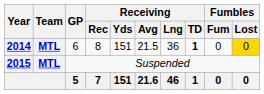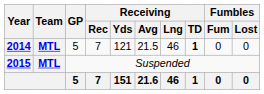2014 | GP: 6 -> 5
2014 | Receiving / Rec: 8 -> 7
2014 | Receiving / Yds: 151 -> 121
2014 | Receiving / Lng: 36 -> 46
2014 | Fumbles / Lost: gold background -> no background
